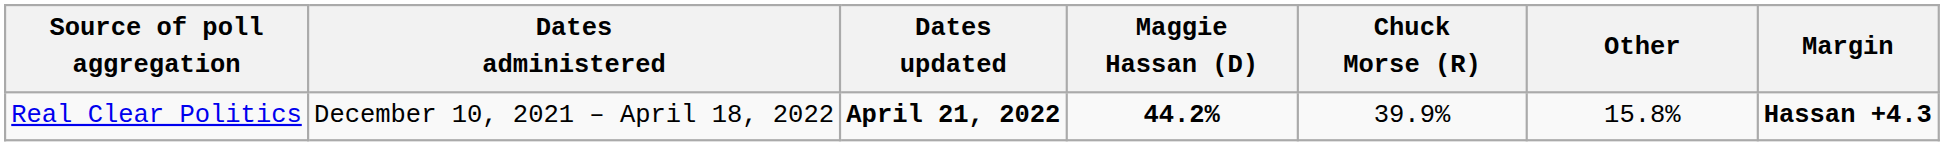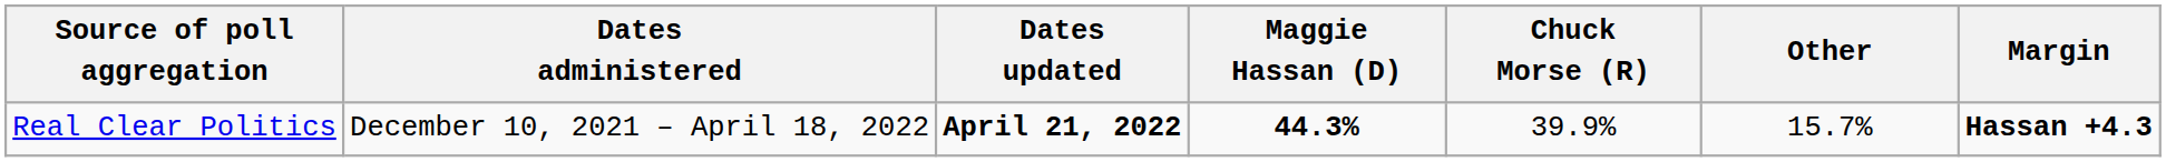Real Clear Politics | Maggie Hassan (D): 44.2% -> 44.3%
Real Clear Politics | Other: 15.8% -> 15.7%
